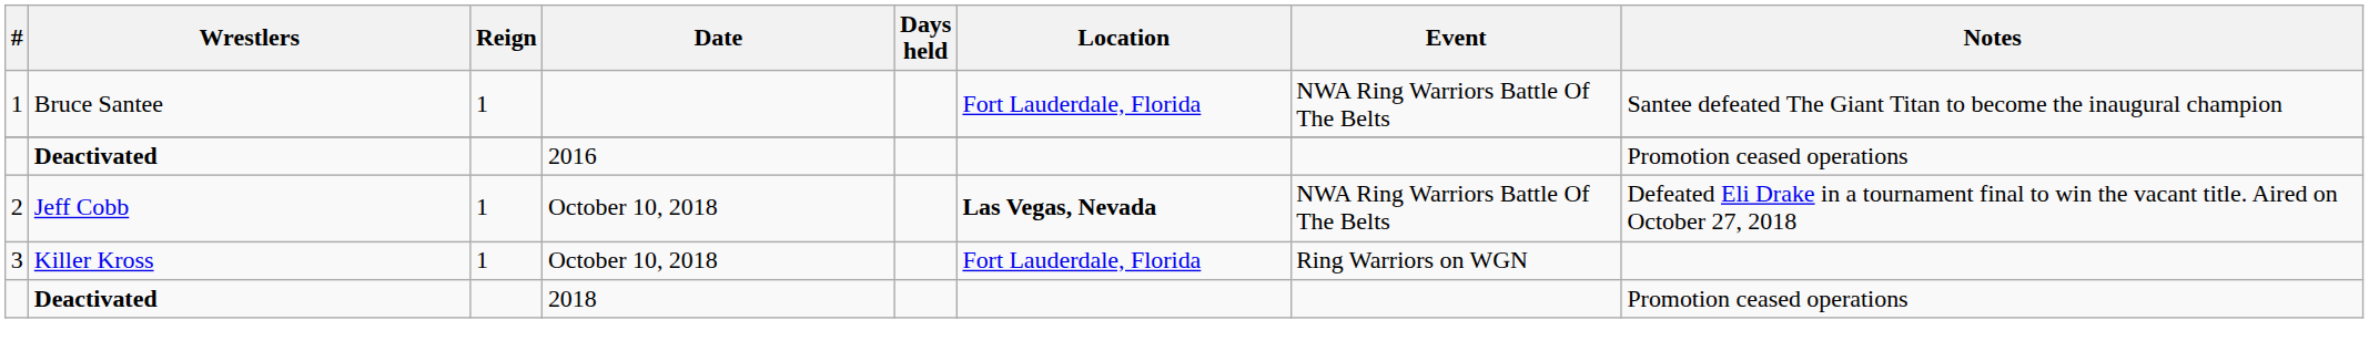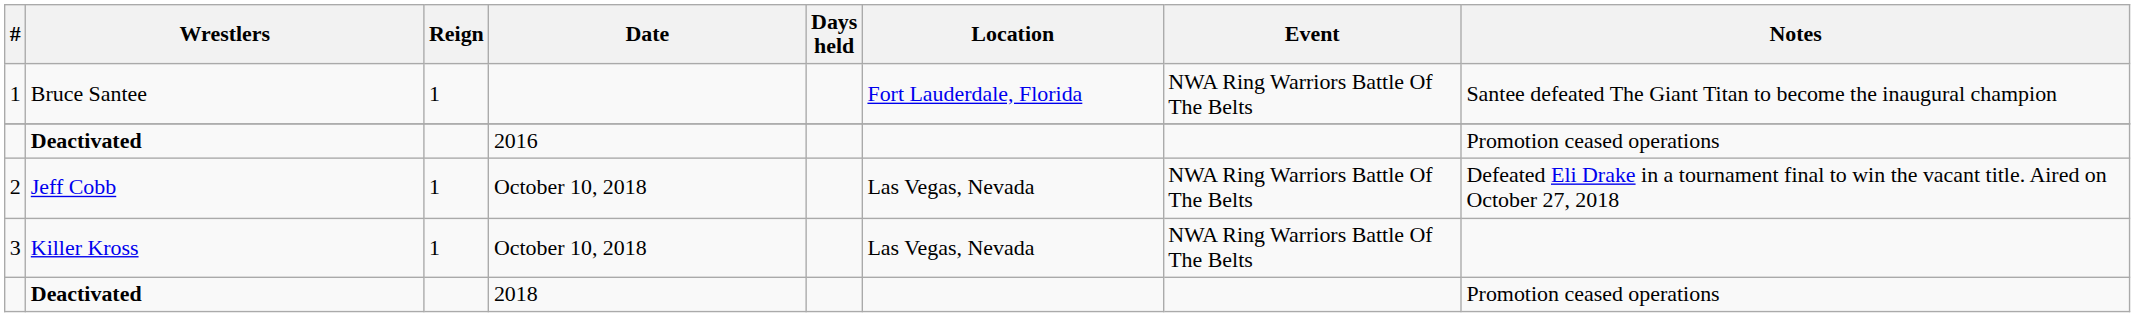2 | Location: bold -> normal
3 | Location: Fort Lauderdale, Florida -> Las Vegas, Nevada
3 | Event: Ring Warriors on WGN -> NWA Ring Warriors Battle Of The Belts
